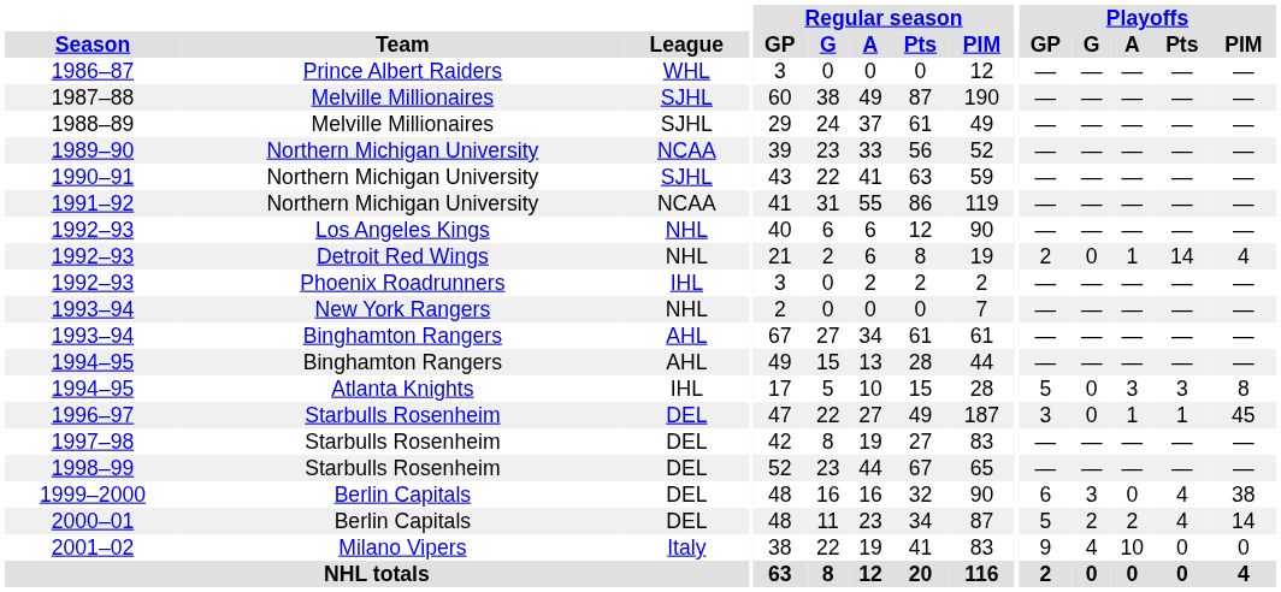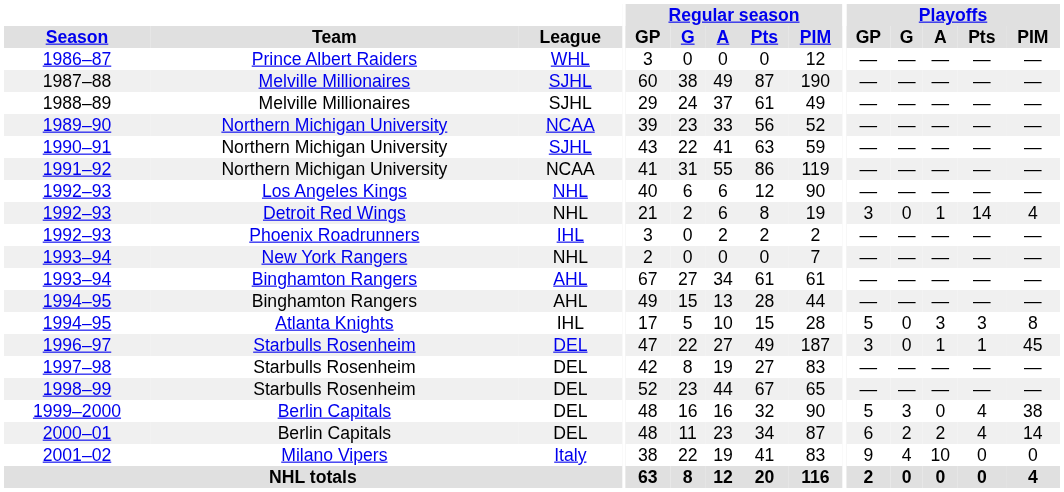1992–93 / Detroit Red Wings | Playoffs / GP: 2 -> 3
1999–2000 | Playoffs / GP: 6 -> 5
2000–01 | Playoffs / GP: 5 -> 6
